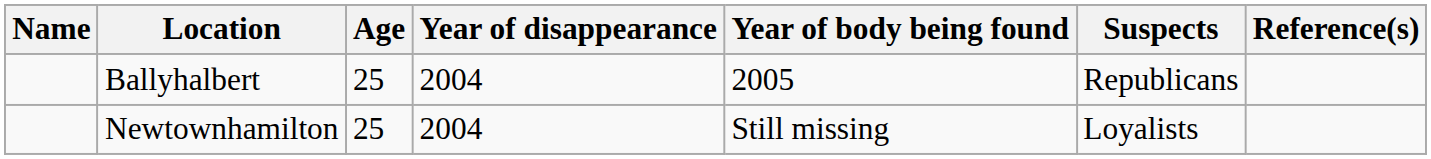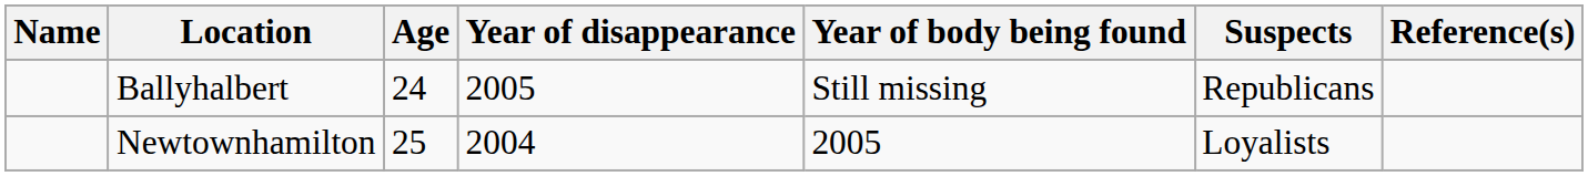Ballyhalbert | Age: 25 -> 24
Ballyhalbert | Year of disappearance: 2004 -> 2005
Ballyhalbert | Year of body being found: 2005 -> Still missing
Newtownhamilton | Year of body being found: Still missing -> 2005
